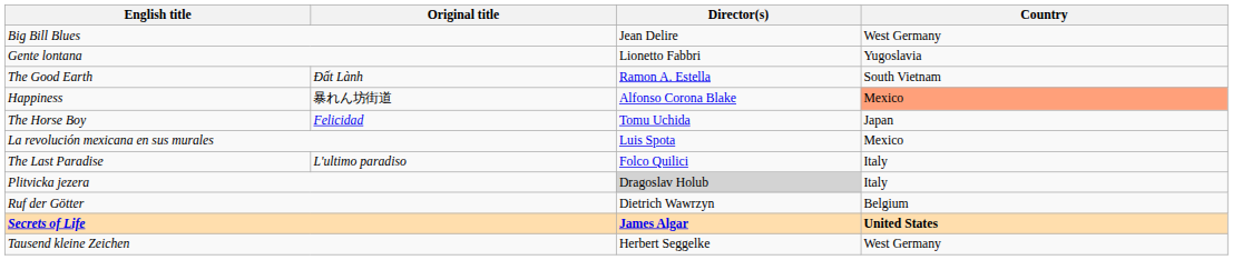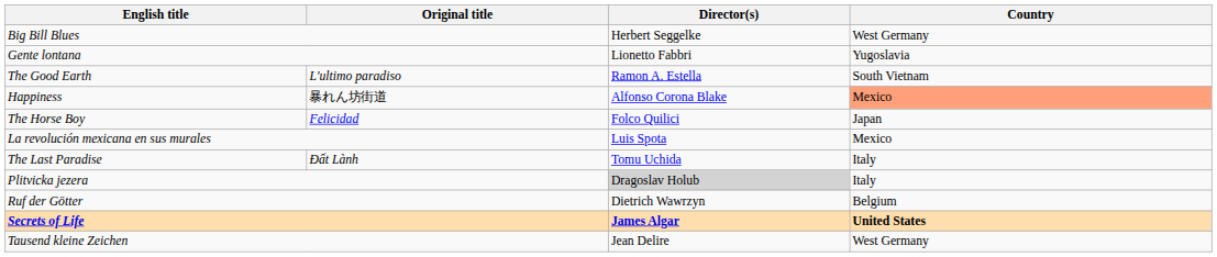Big Bill Blues | Director(s): Jean Delire -> Herbert Seggelke
The Good Earth | Original title: Đất Lành -> L'ultimo paradiso
The Horse Boy | Director(s): Tomu Uchida -> Folco Quilici
The Last Paradise | Original title: L'ultimo paradiso -> Đất Lành
The Last Paradise | Director(s): Folco Quilici -> Tomu Uchida
Tausend kleine Zeichen | Director(s): Herbert Seggelke -> Jean Delire
